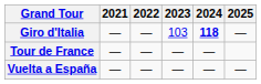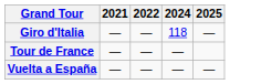- column: 2023 | 103 | — | —
Giro d'Italia | 2024: bold -> normal
